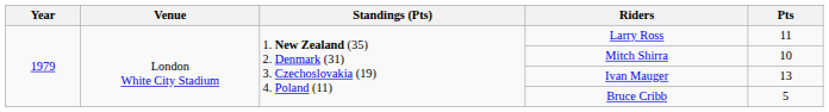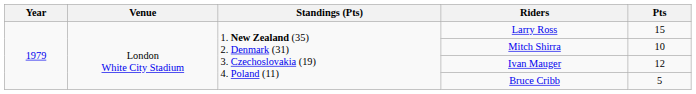Larry Ross | Pts: 11 -> 15
Ivan Mauger | Pts: 13 -> 12
